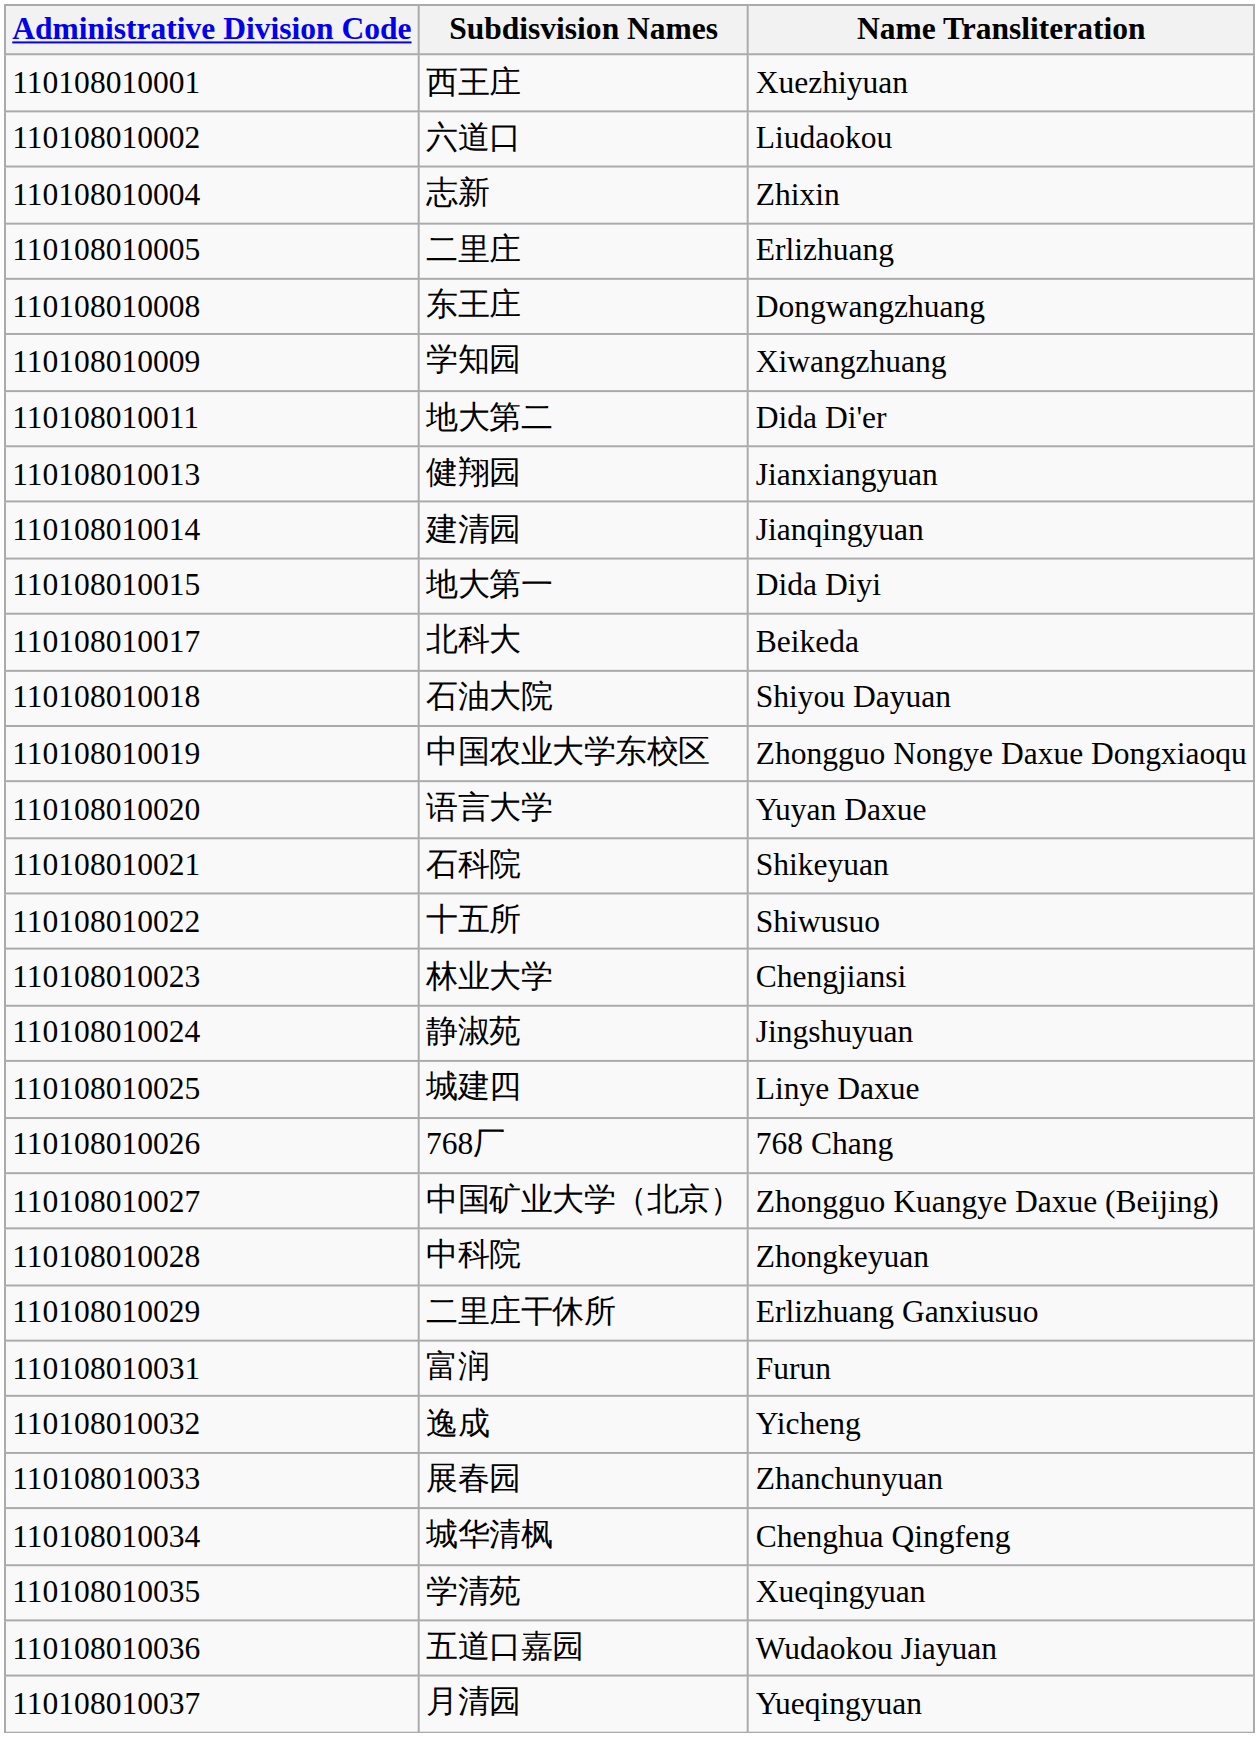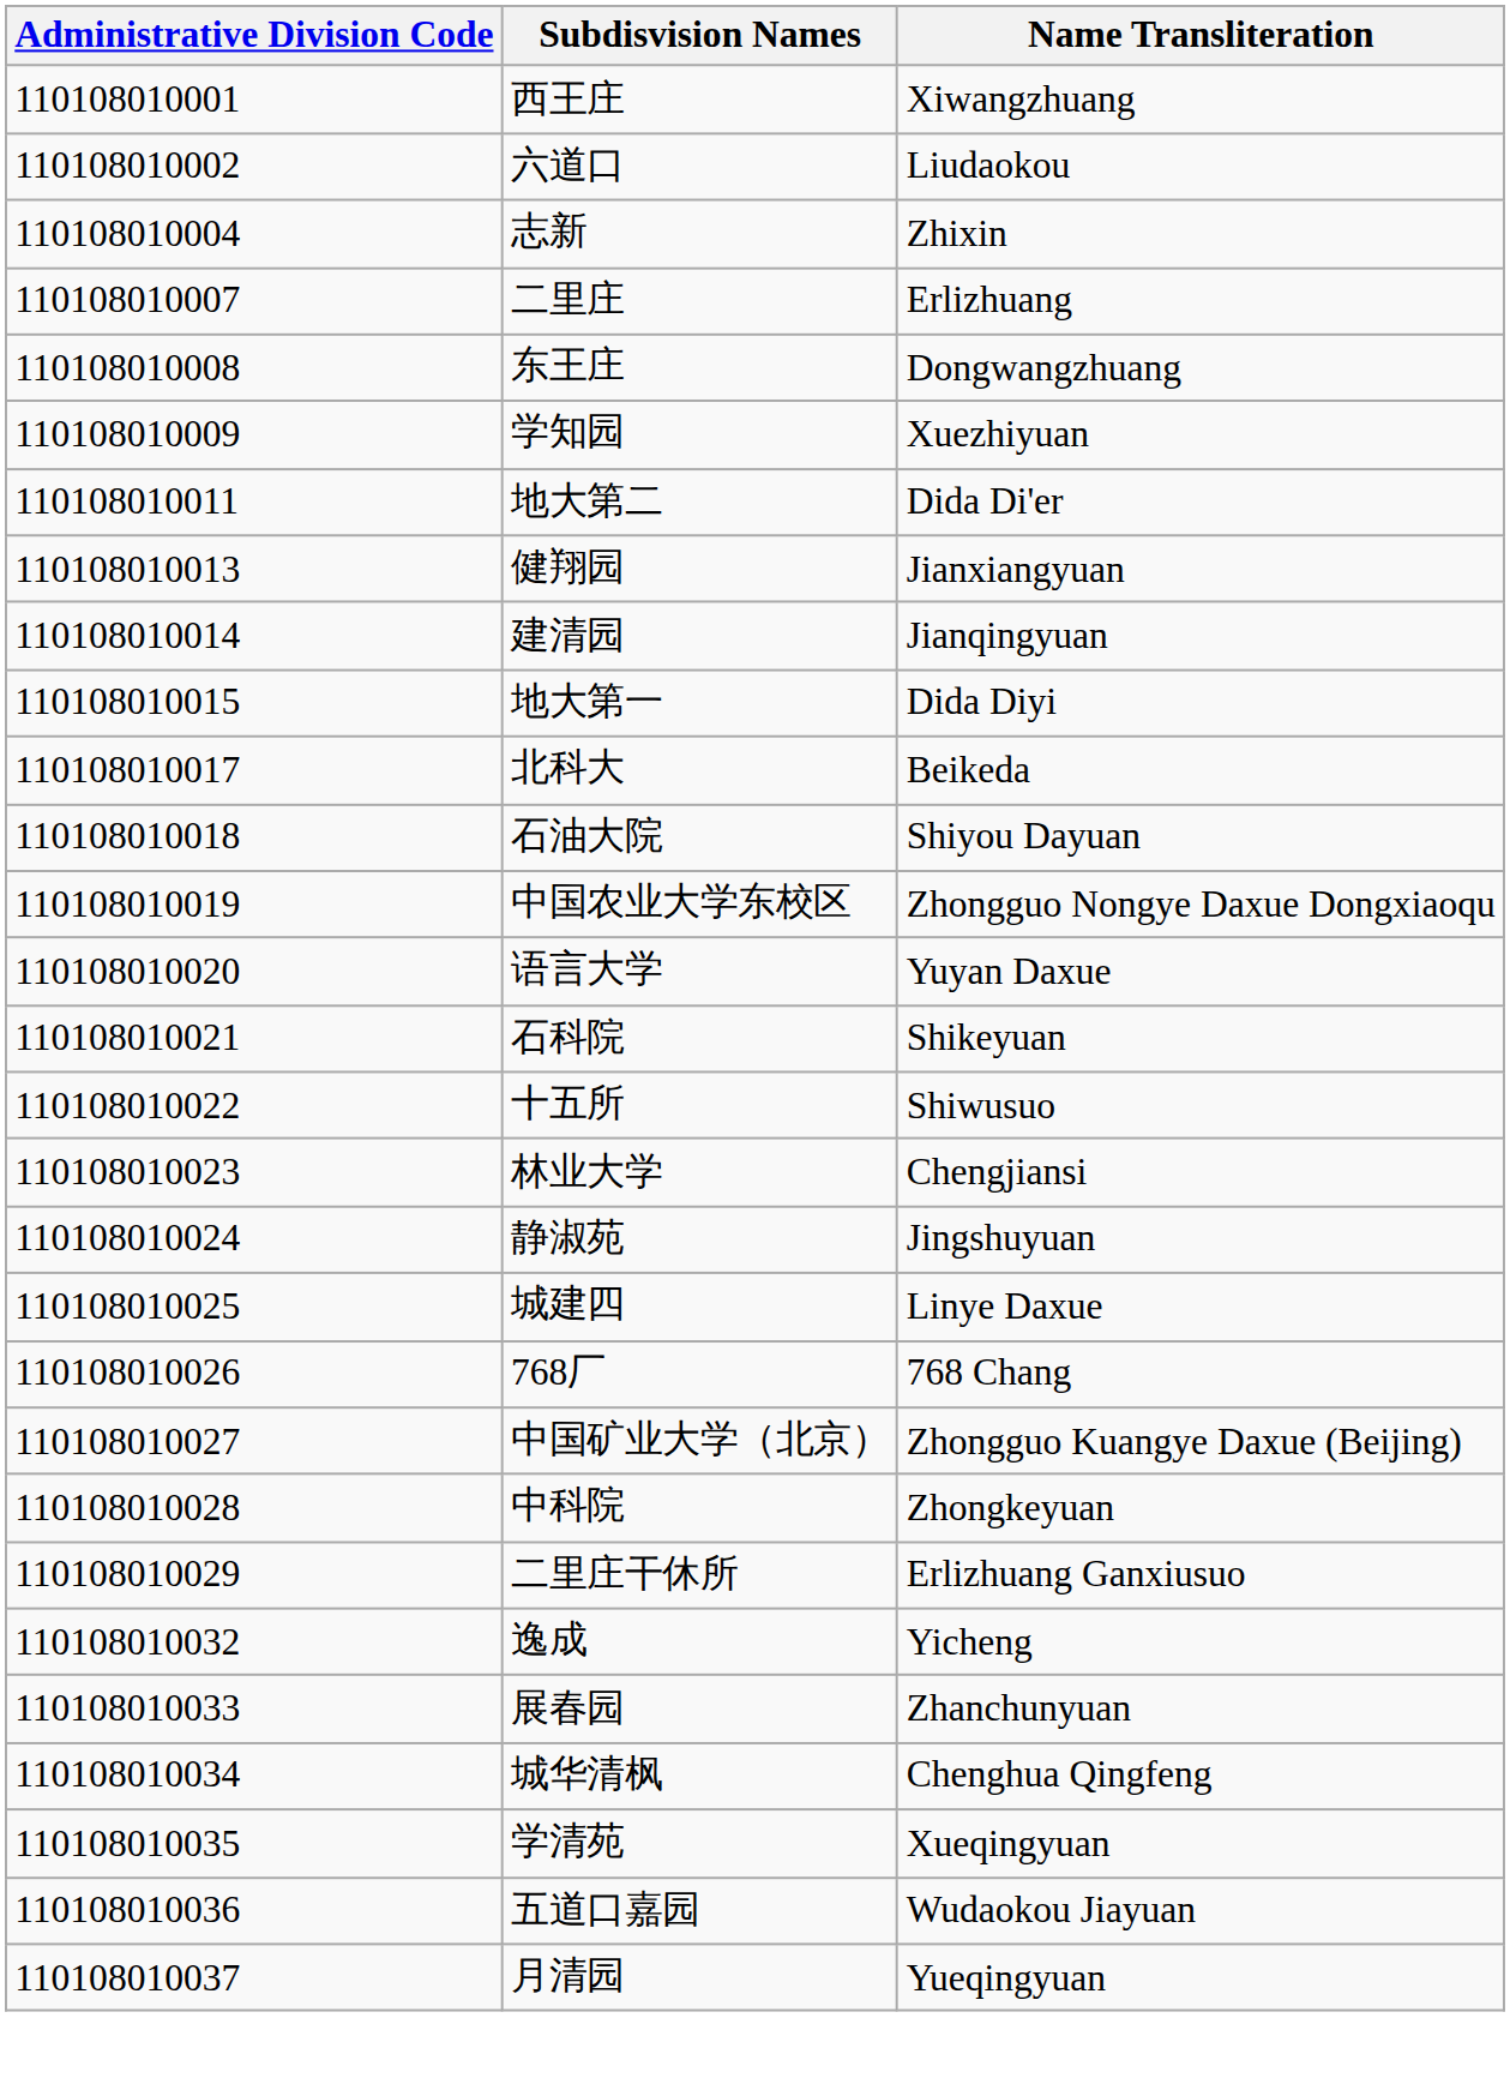西王庄 | Name Transliteration: Xuezhiyuan -> Xiwangzhuang
二里庄 | Administrative Division Code: 110108010005 -> 110108010007
学知园 | Name Transliteration: Xiwangzhuang -> Xuezhiyuan
- row: 110108010031 | 富润 | Furun
